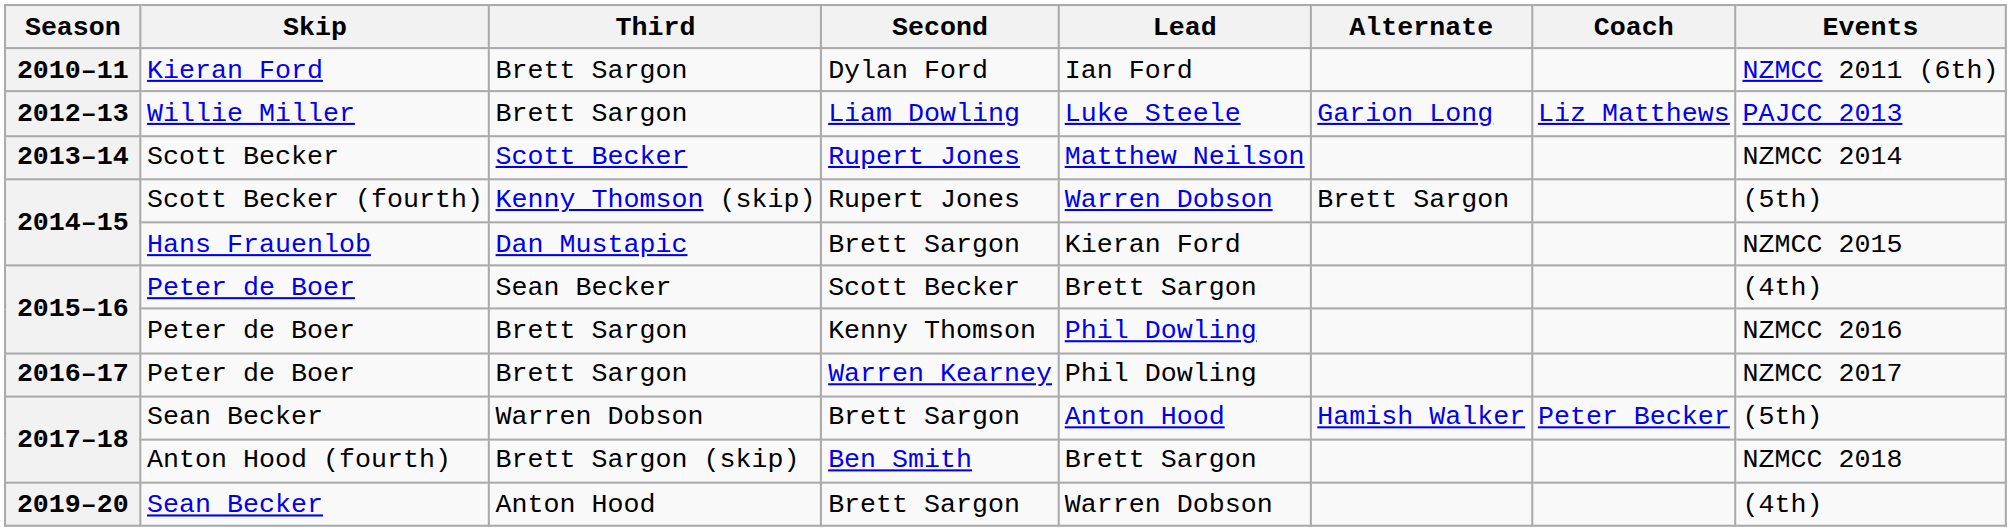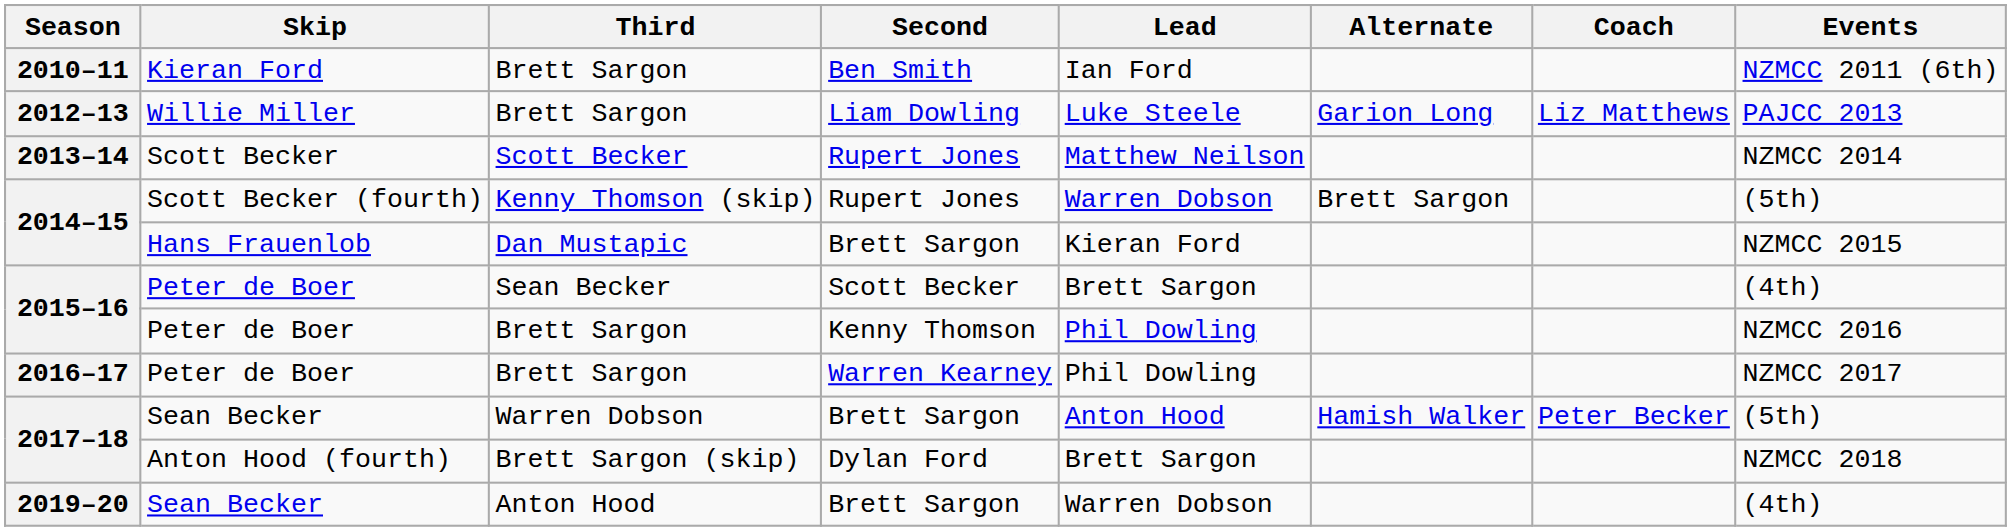2010–11 | Second: Dylan Ford -> Ben Smith
2017–18 / Brett Sargon (skip) | Second: Ben Smith -> Dylan Ford
